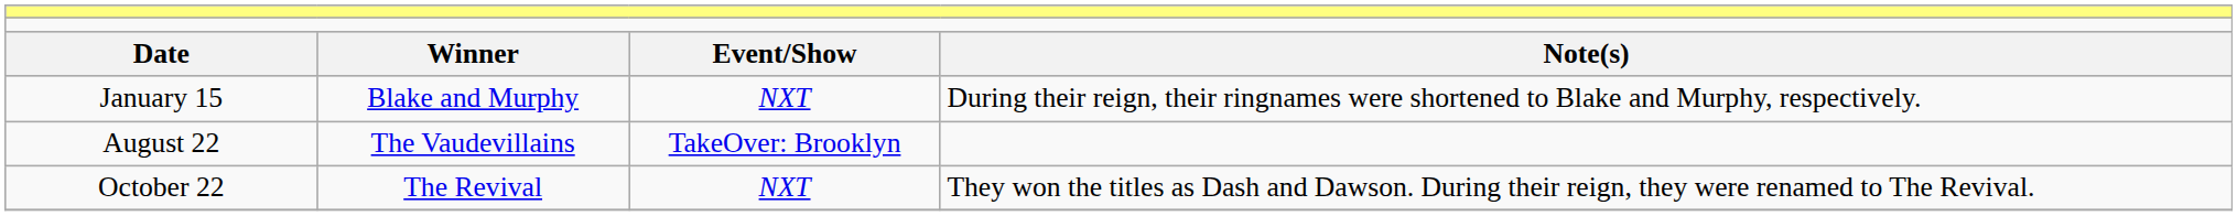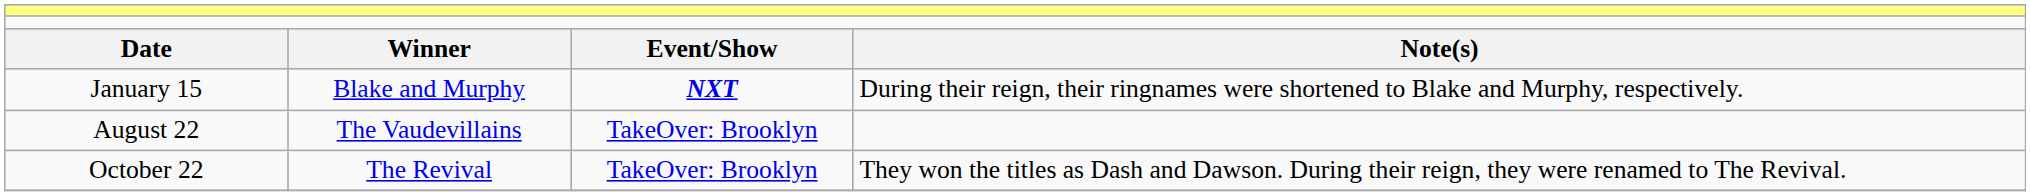January 15 | column 3: normal -> bold
October 22 | column 3: NXT -> TakeOver: Brooklyn
